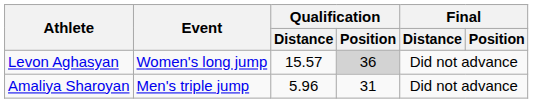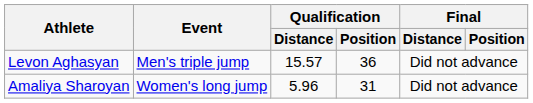Levon Aghasyan | Event: Women's long jump -> Men's triple jump
Levon Aghasyan | Qualification / Position: lightgrey background -> no background
Amaliya Sharoyan | Event: Men's triple jump -> Women's long jump
